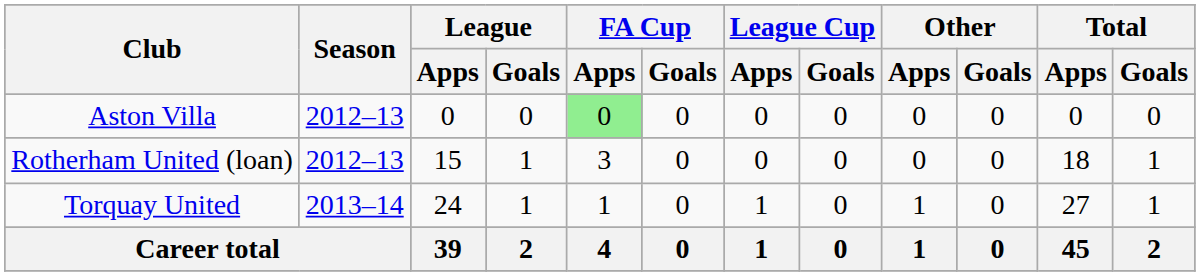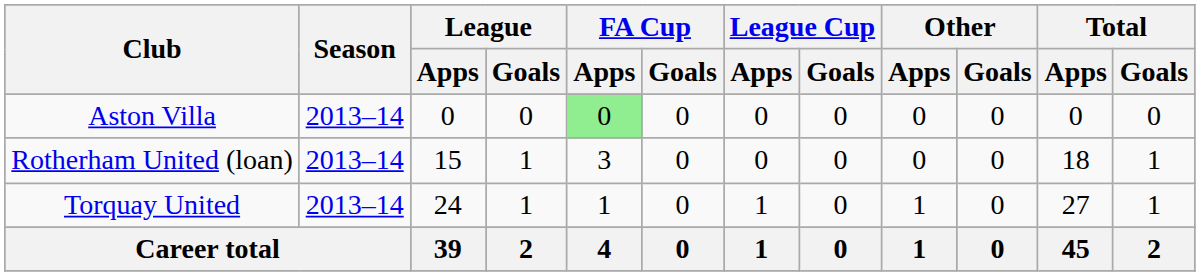Aston Villa | Season: 2012–13 -> 2013–14
Rotherham United (loan) | Season: 2012–13 -> 2013–14
